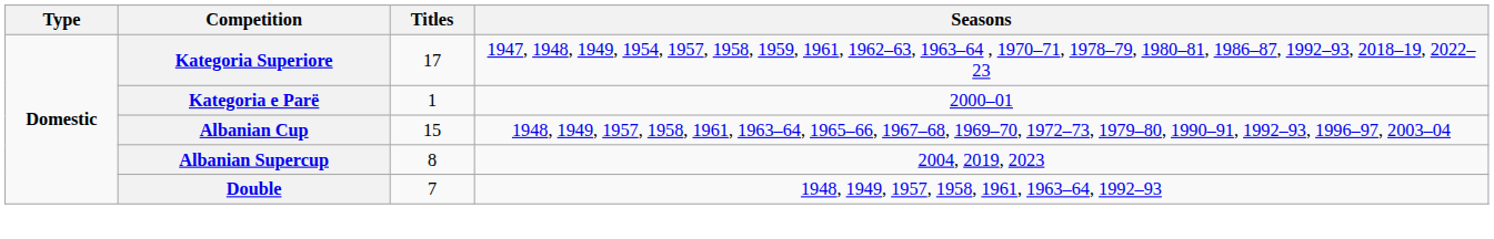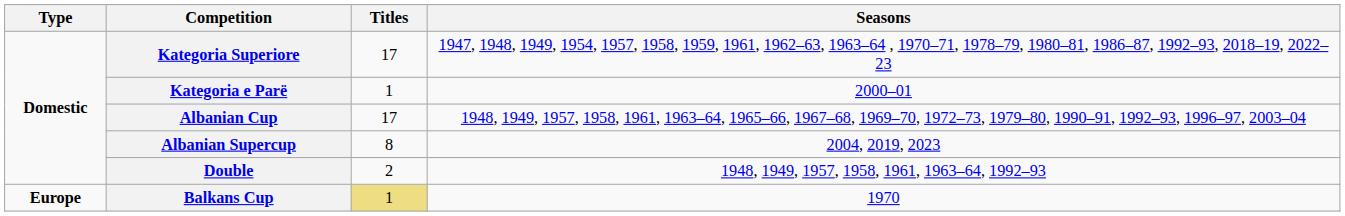Albanian Cup | Titles: 15 -> 17
Double | Titles: 7 -> 2
+ row: Europe | Balkans Cup | 1 | 1970
